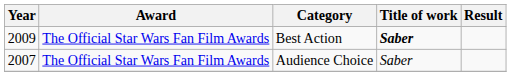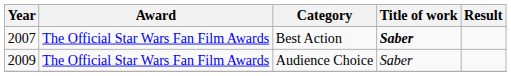Best Action | Year: 2009 -> 2007
Audience Choice | Year: 2007 -> 2009
